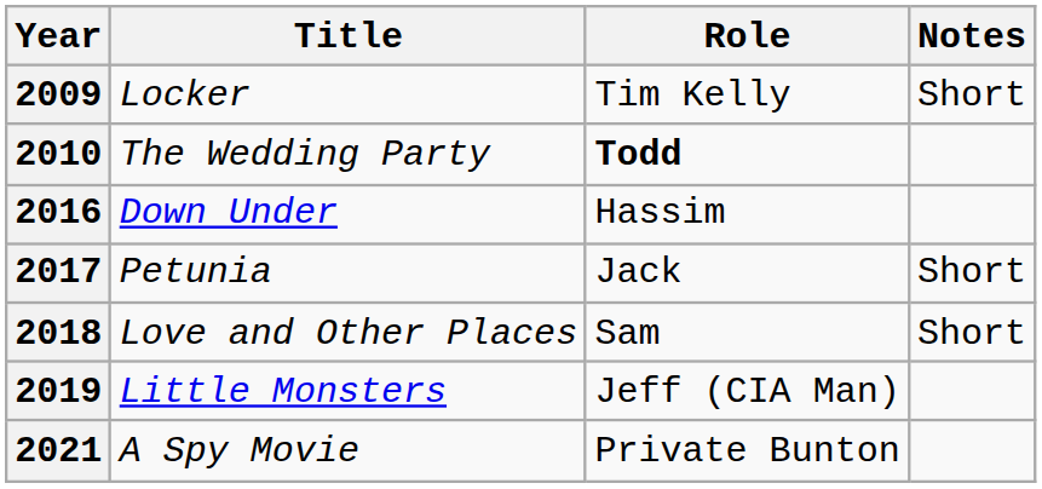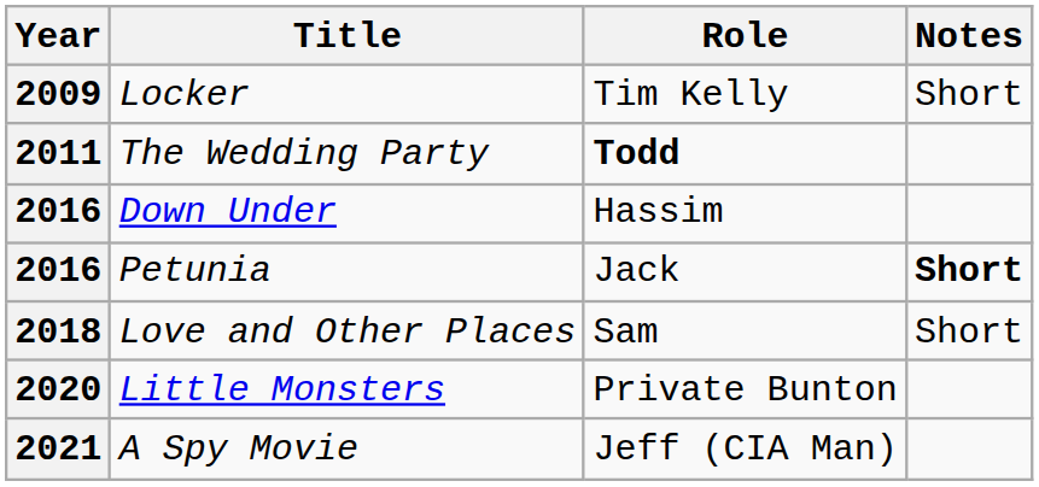The Wedding Party | Year: 2010 -> 2011
Petunia | Year: 2017 -> 2016
Petunia | Notes: normal -> bold
Little Monsters | Year: 2019 -> 2020
Little Monsters | Role: Jeff (CIA Man) -> Private Bunton
A Spy Movie | Role: Private Bunton -> Jeff (CIA Man)
